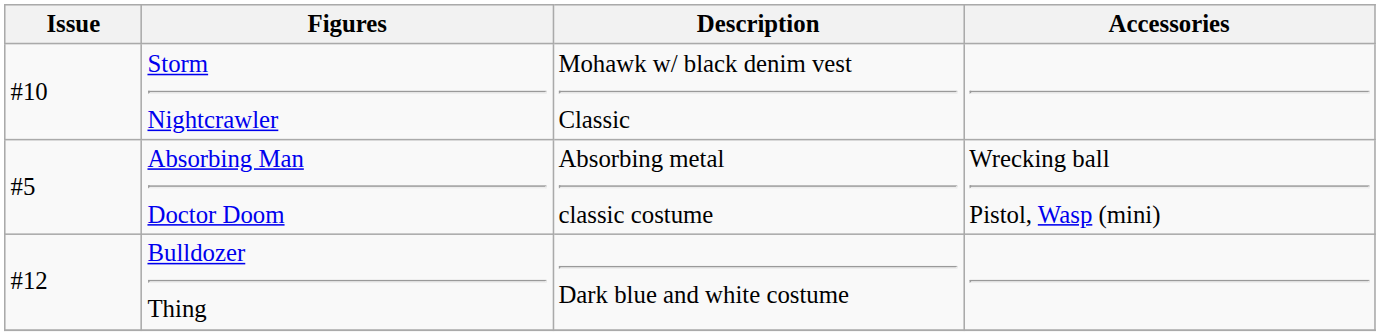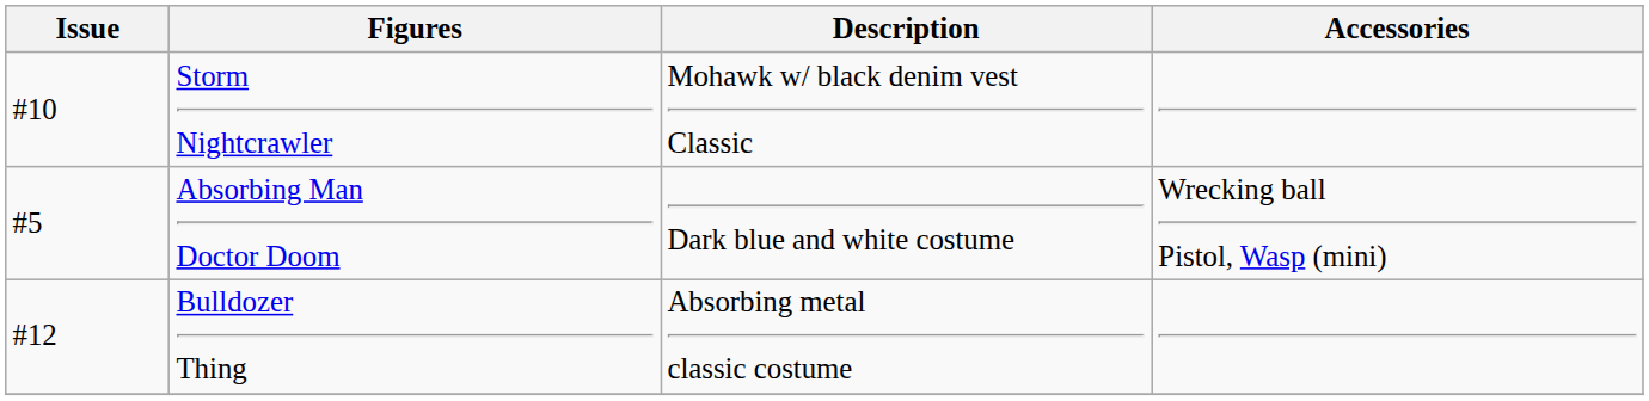Absorbing Man Doctor Doom | Description: Absorbing metal classic costume -> Dark blue and white costume
Bulldozer Thing | Description: Dark blue and white costume -> Absorbing metal classic costume
